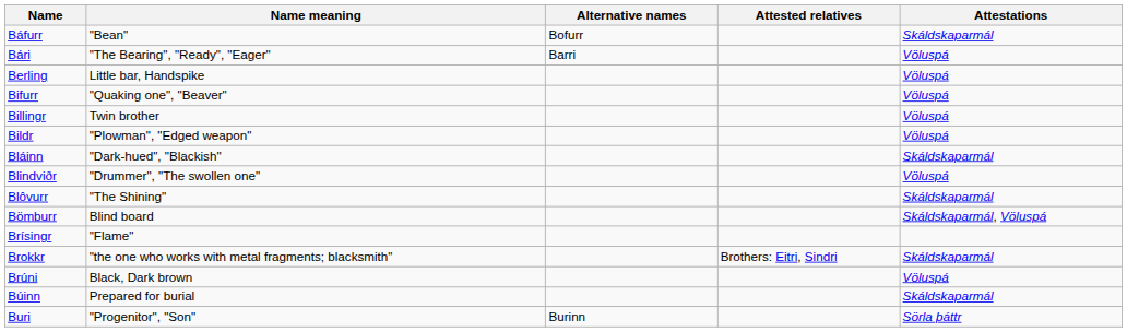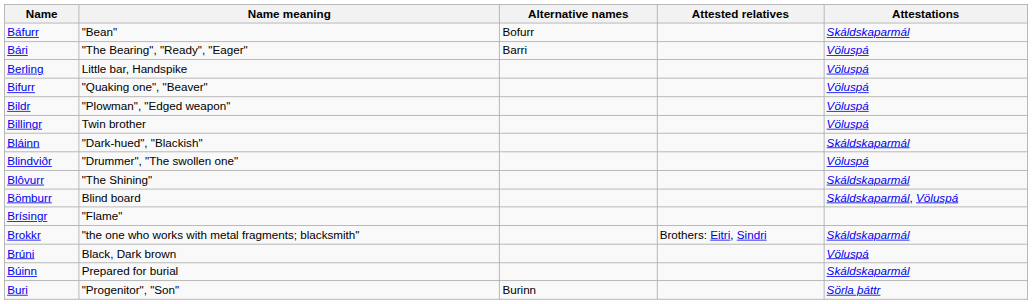rows swapped: Bildr <-> Billingr
